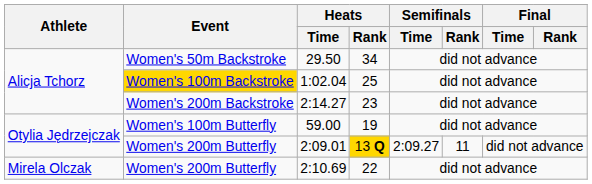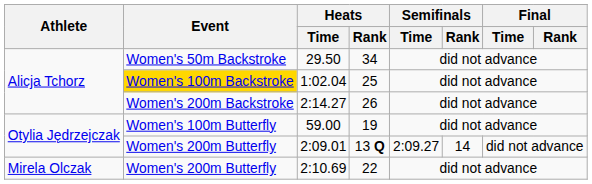2:14.27 | Heats / Rank: 23 -> 26
2:09.01 | Heats / Rank: gold background -> no background
2:09.01 | Semifinals / Rank: 11 -> 14
